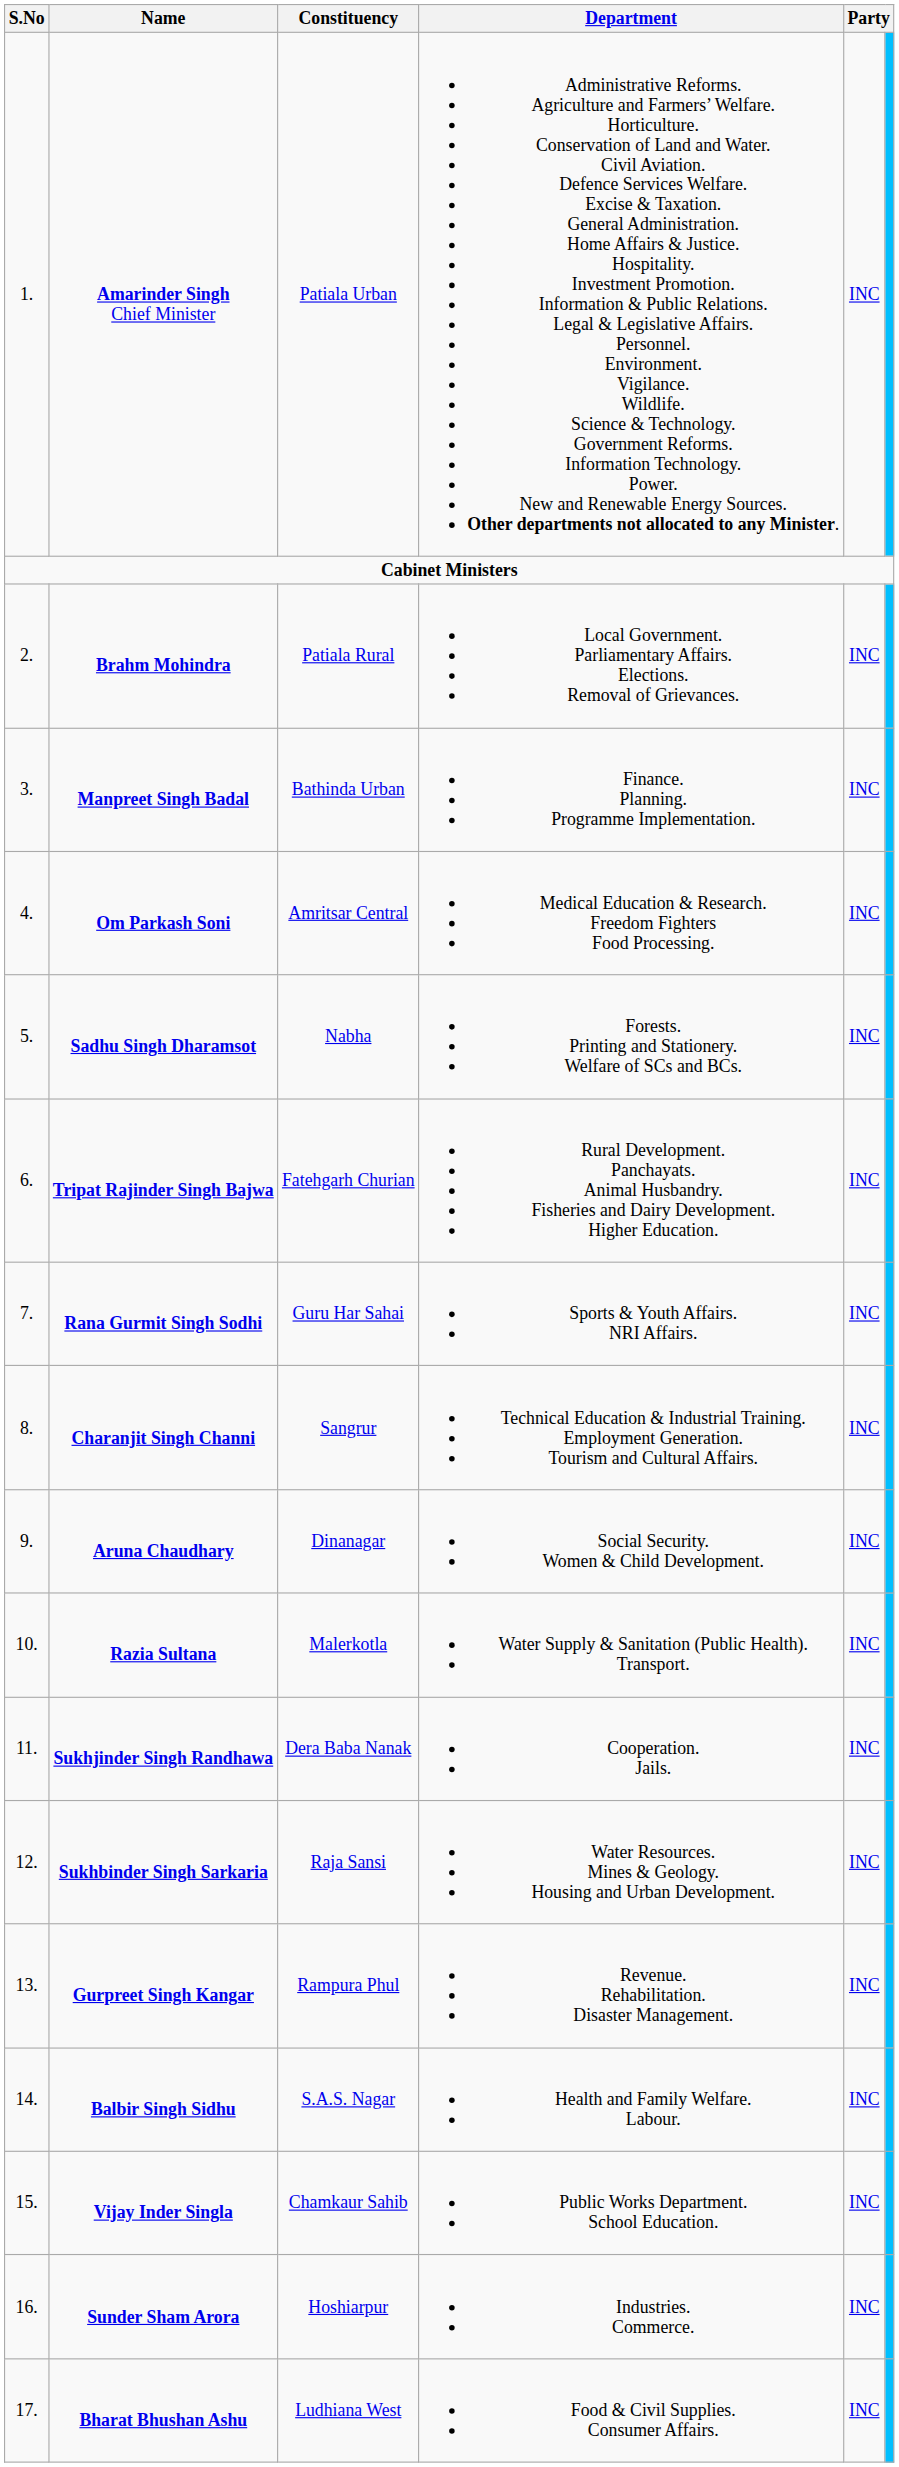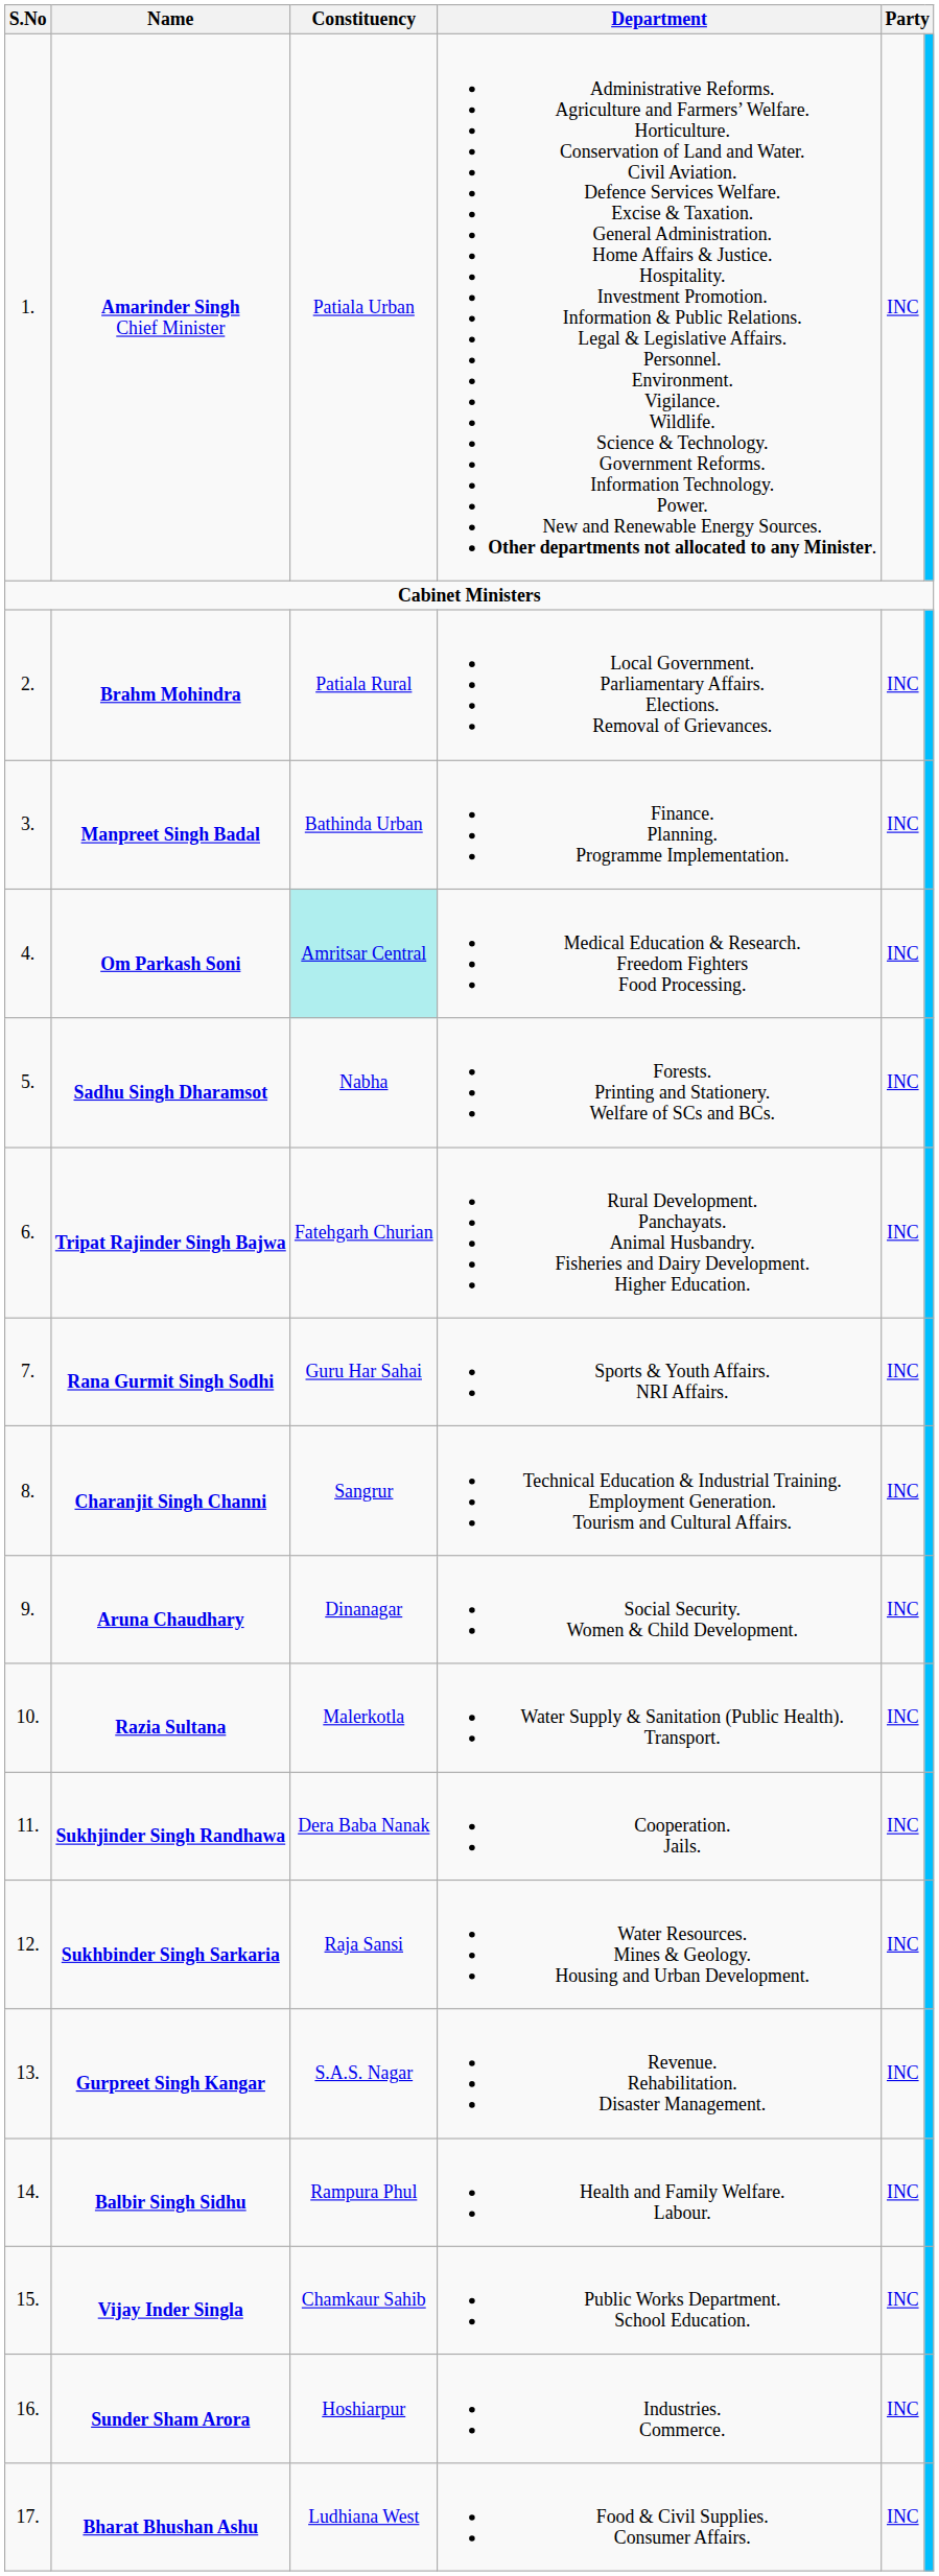Om Parkash Soni | Constituency: no background -> paleturquoise background
Gurpreet Singh Kangar | Constituency: Rampura Phul -> S.A.S. Nagar
Balbir Singh Sidhu | Constituency: S.A.S. Nagar -> Rampura Phul
